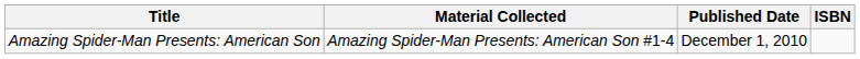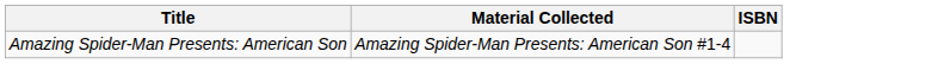- column: Published Date | December 1, 2010
